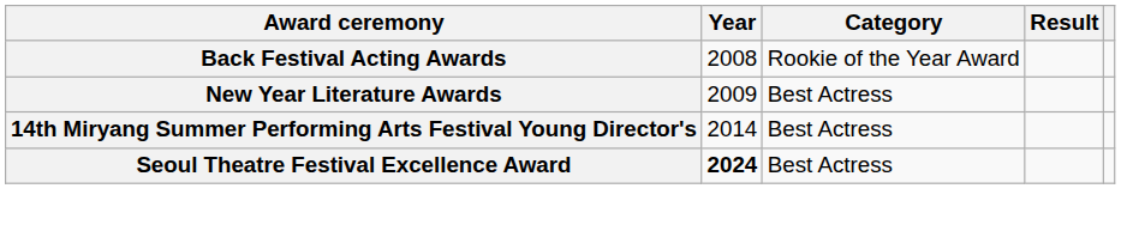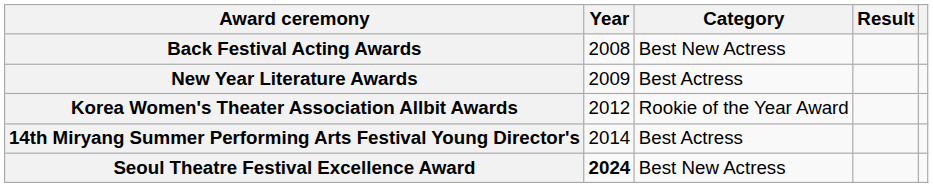Back Festival Acting Awards | Category: Rookie of the Year Award -> Best New Actress
+ row: Korea Women's Theater Association Allbit Awards | 2012 | Rookie of the Year Award
Seoul Theatre Festival Excellence Award | Category: Best Actress -> Best New Actress
